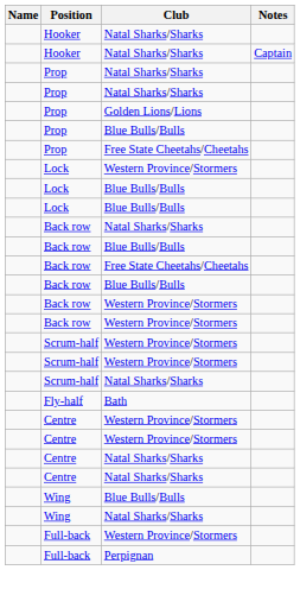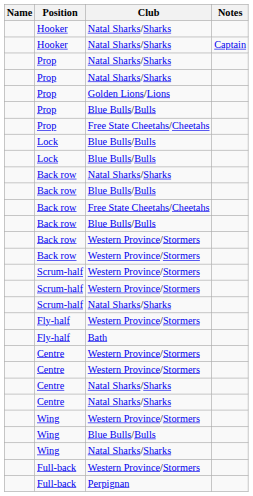- row: Lock | Western Province/Stormers
+ row: Fly-half | Western Province/Stormers
+ row: Wing | Western Province/Stormers
